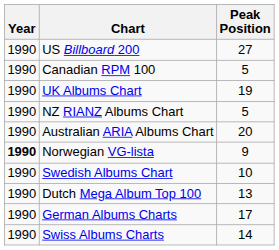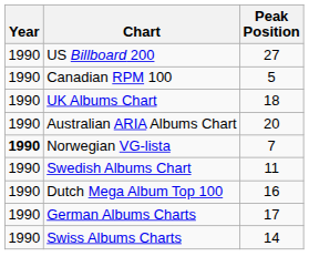UK Albums Chart | Peak Position: 19 -> 18
- row: 1990 | NZ RIANZ Albums Chart | 5
Norwegian VG-lista | Peak Position: 9 -> 7
Swedish Albums Chart | Peak Position: 10 -> 11
Dutch Mega Album Top 100 | Peak Position: 13 -> 16
